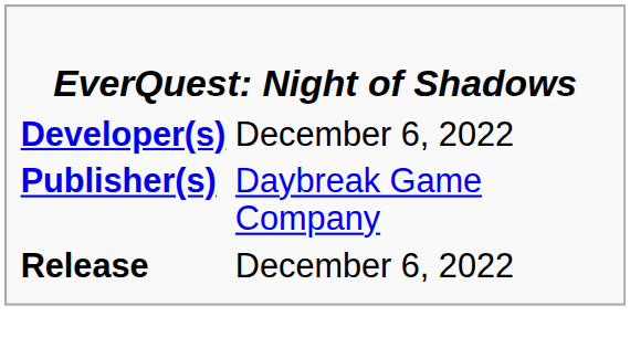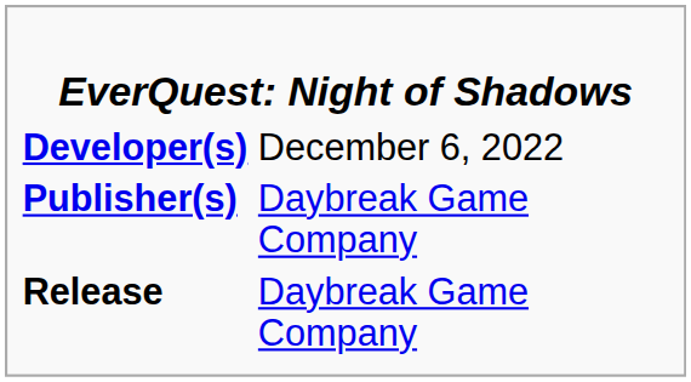Release | column 2: December 6, 2022 -> Daybreak Game Company
